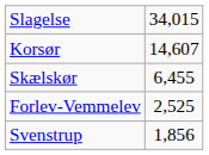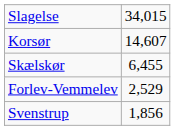Forlev-Vemmelev | column 2: 2,525 -> 2,529
